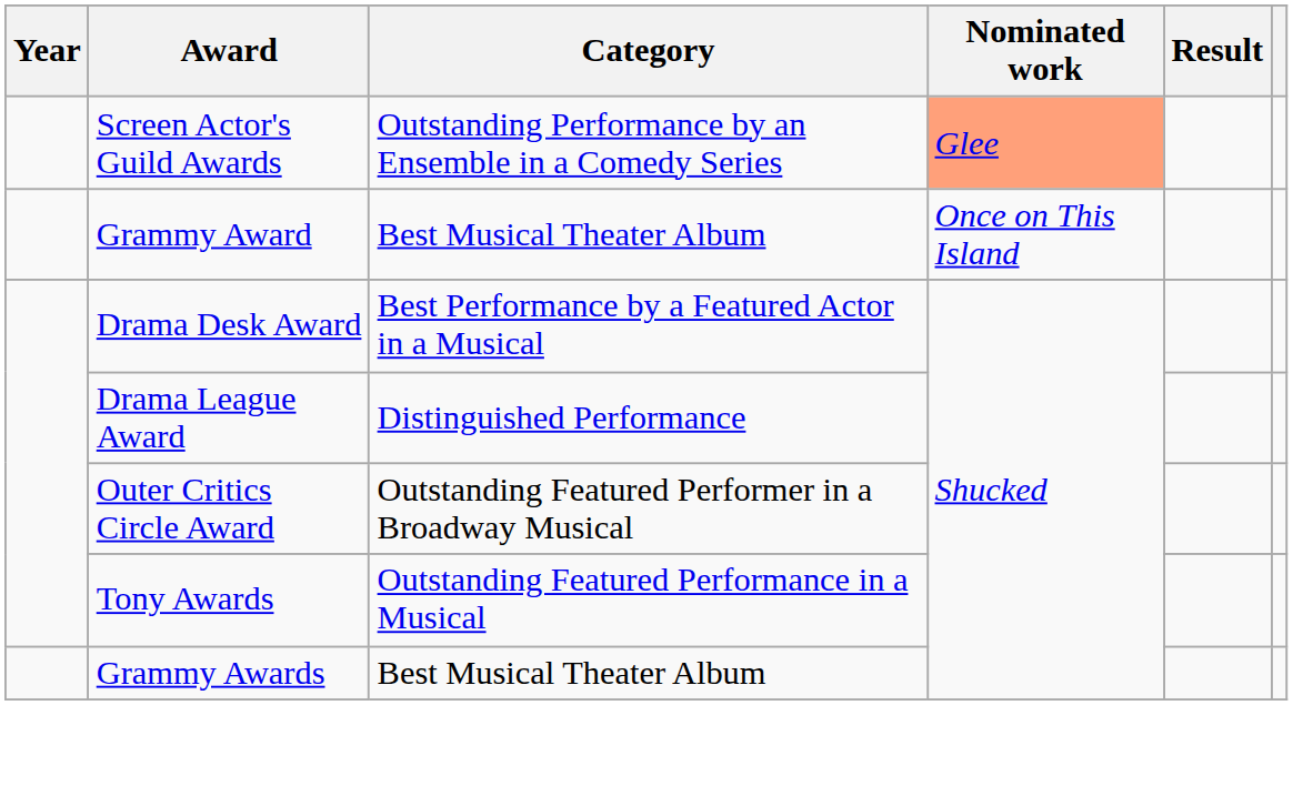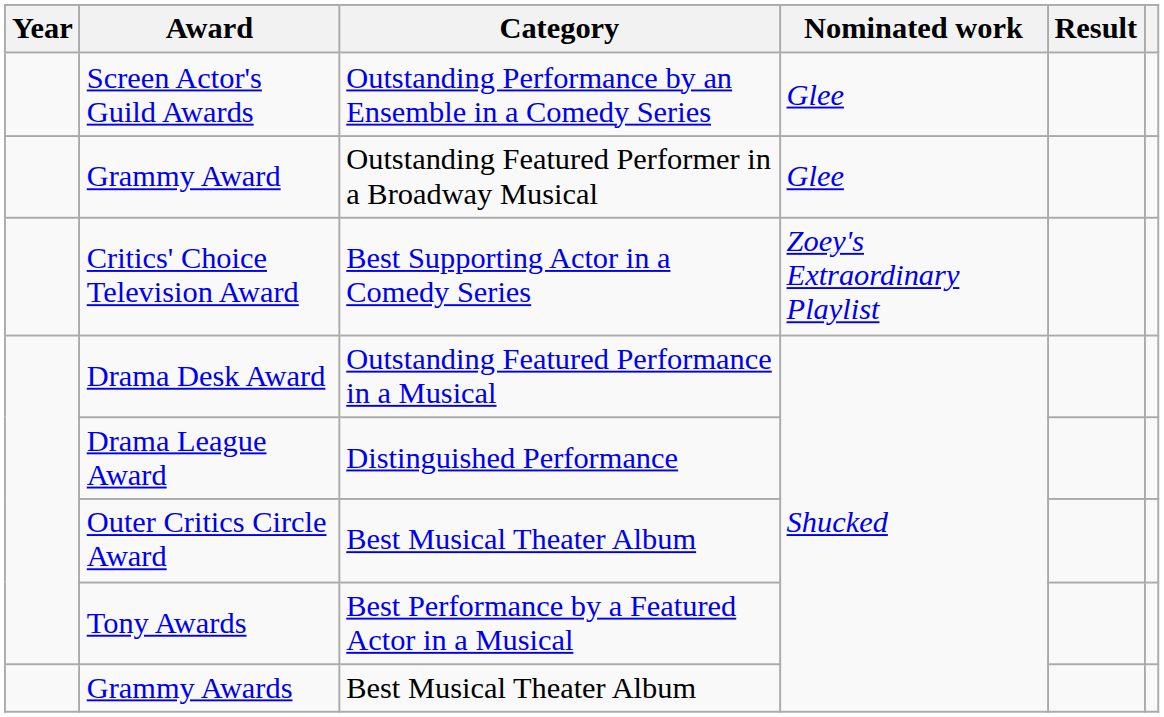Screen Actor's Guild Awards | Nominated work: lightsalmon background -> no background
Grammy Award | Category: Best Musical Theater Album -> Outstanding Featured Performer in a Broadway Musical
Grammy Award | Nominated work: Once on This Island -> Glee
+ row: Critics' Choice Television Award | Best Supporting Actor in a Comedy Series | Zoey's Extraordinary Playlist
Drama Desk Award | Category: Best Performance by a Featured Actor in a Musical -> Outstanding Featured Performance in a Musical
Outer Critics Circle Award | Category: Outstanding Featured Performer in a Broadway Musical -> Best Musical Theater Album
Tony Awards | Category: Outstanding Featured Performance in a Musical -> Best Performance by a Featured Actor in a Musical
